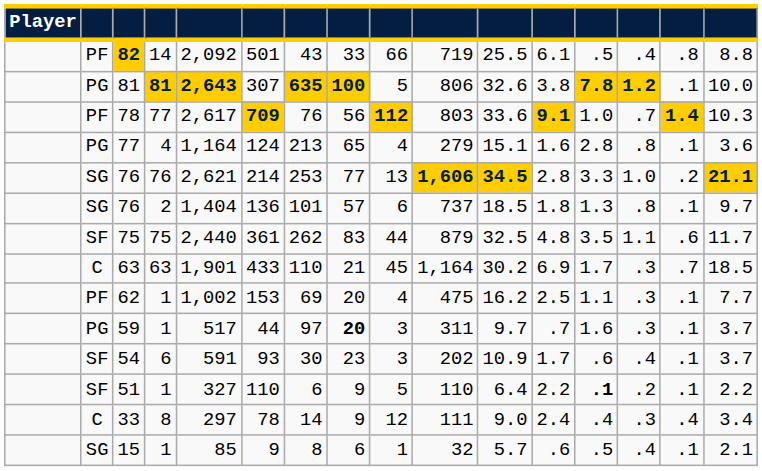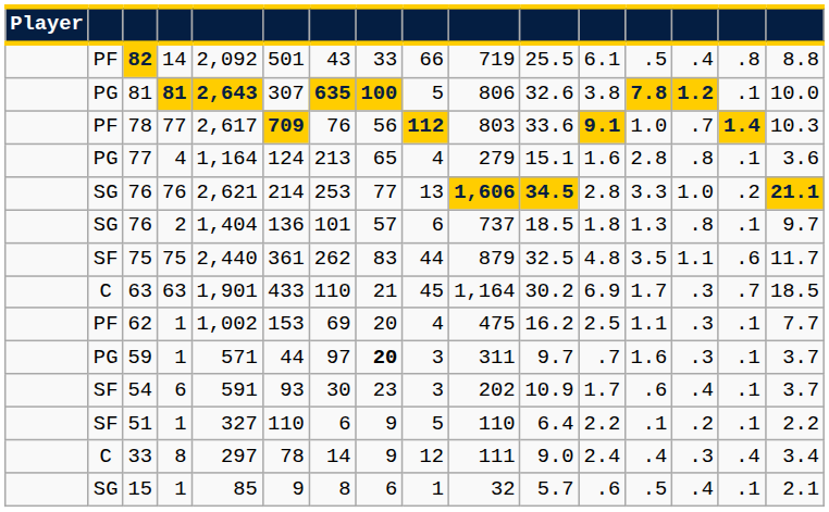59 | column 5: 517 -> 571
51 | column 13: bold -> normal
